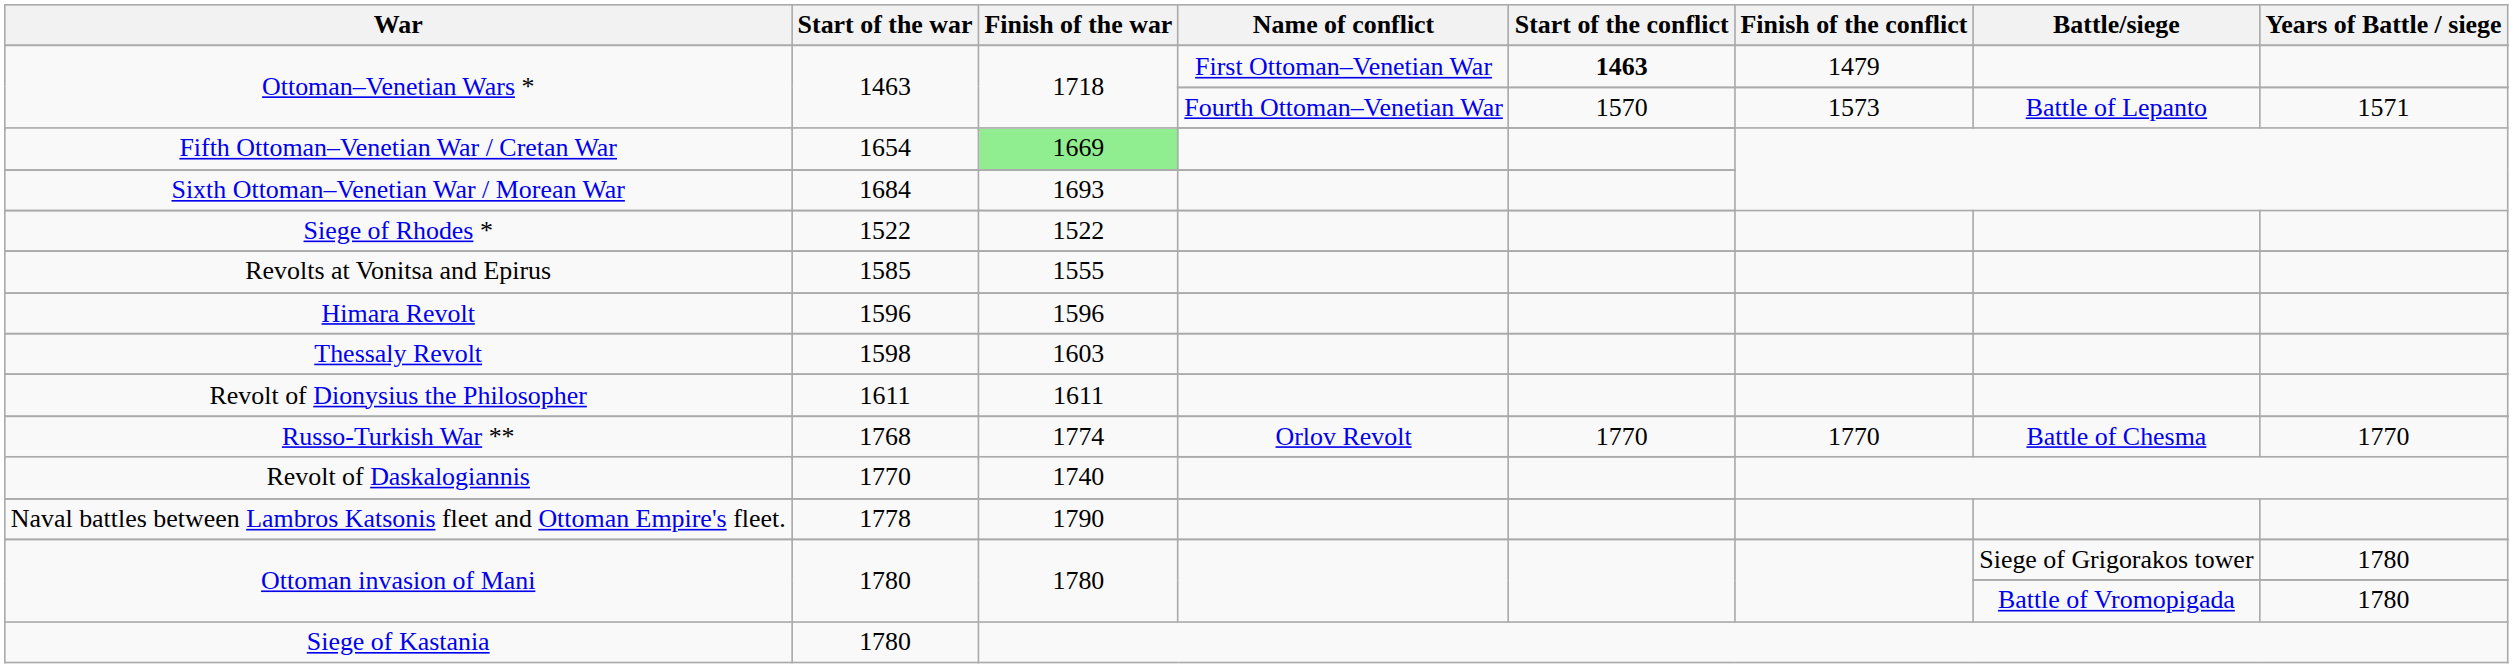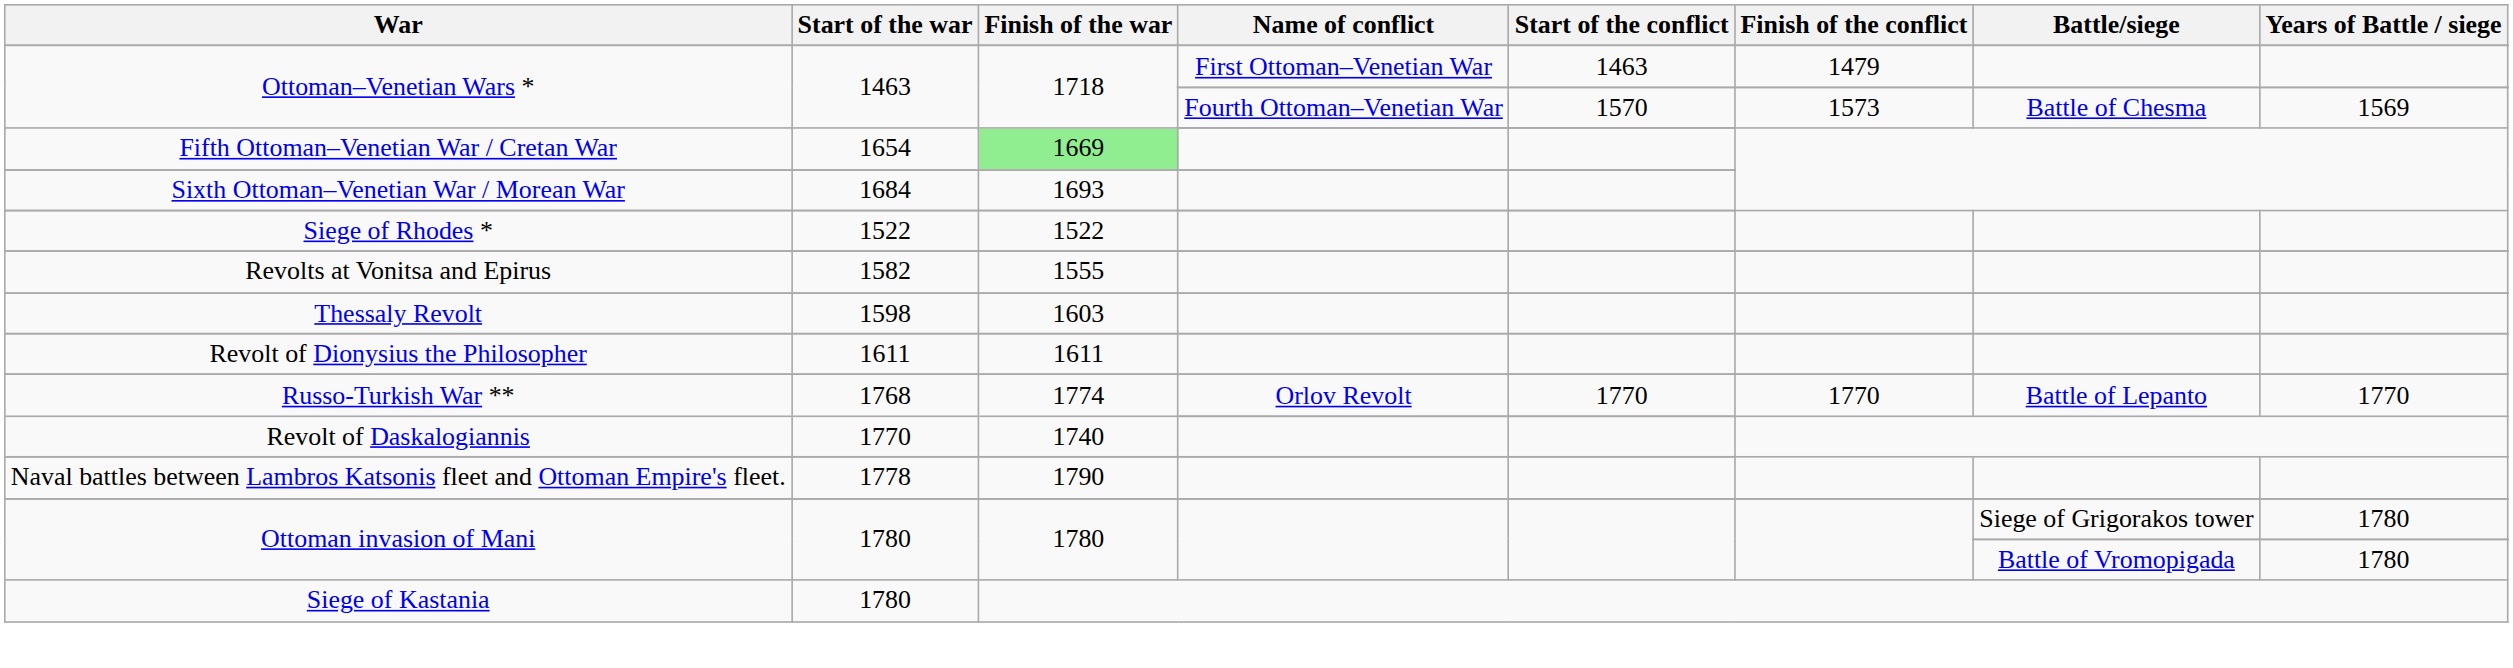Ottoman–Venetian Wars * / First Ottoman–Venetian War | Start of the conflict: bold -> normal
Ottoman–Venetian Wars * / Fourth Ottoman–Venetian War | Battle/siege: Battle of Lepanto -> Battle of Chesma
Ottoman–Venetian Wars * / Fourth Ottoman–Venetian War | Years of Battle / siege: 1571 -> 1569
Revolts at Vonitsa and Epirus | Start of the war: 1585 -> 1582
- row: Himara Revolt | 1596 | 1596
Russo-Turkish War ** / Orlov Revolt | Battle/siege: Battle of Chesma -> Battle of Lepanto
